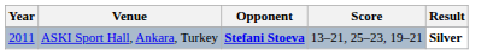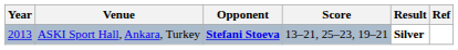+ column: Ref
ASKI Sport Hall, Ankara, Turkey | Year: 2011 -> 2013
